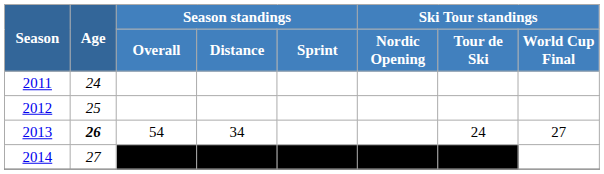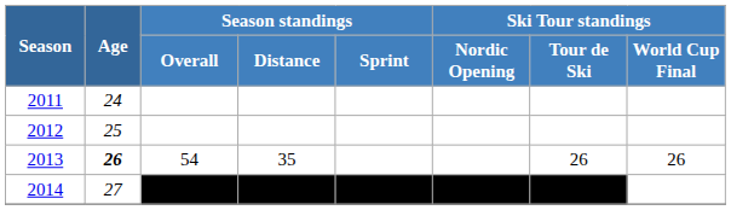2013 | Season standings / Distance: 34 -> 35
2013 | Ski Tour standings / Tour de Ski: 24 -> 26
2013 | Ski Tour standings / World Cup Final: 27 -> 26
